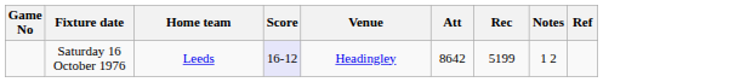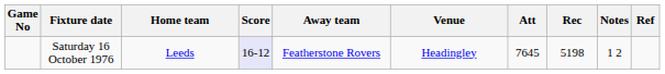+ column: Away team | Featherstone Rovers
Saturday 16 October 1976 | Att: 8642 -> 7645
Saturday 16 October 1976 | Rec: 5199 -> 5198
